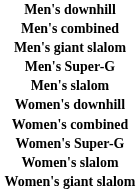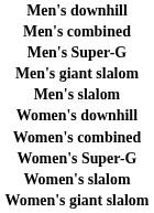rows swapped: Men's Super-G <-> Men's giant slalom
